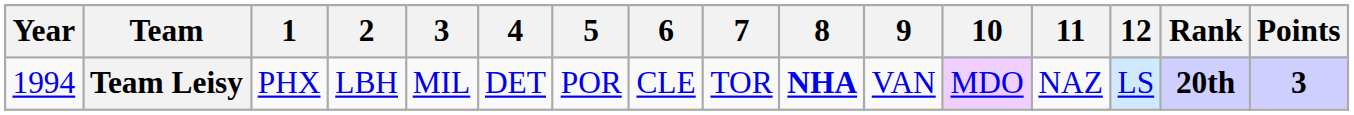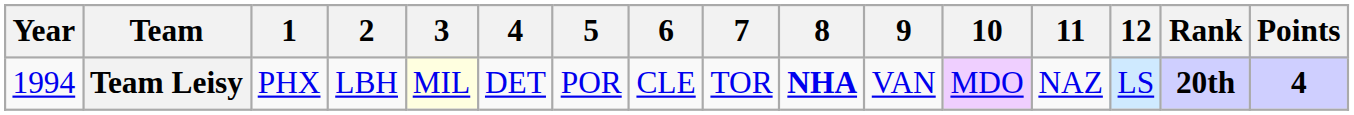Team Leisy | 3: no background -> lightyellow background
Team Leisy | Points: 3 -> 4
